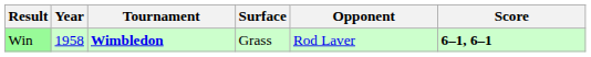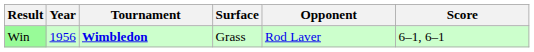Win | Year: 1958 -> 1956
Win | Score: bold -> normal
